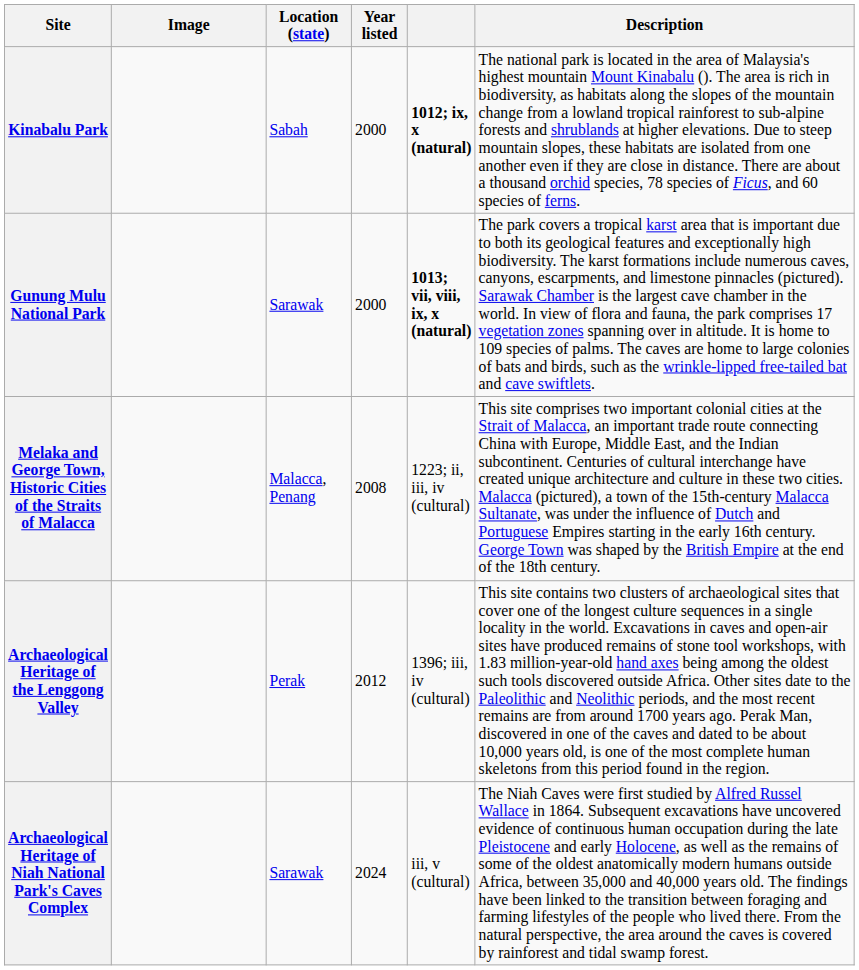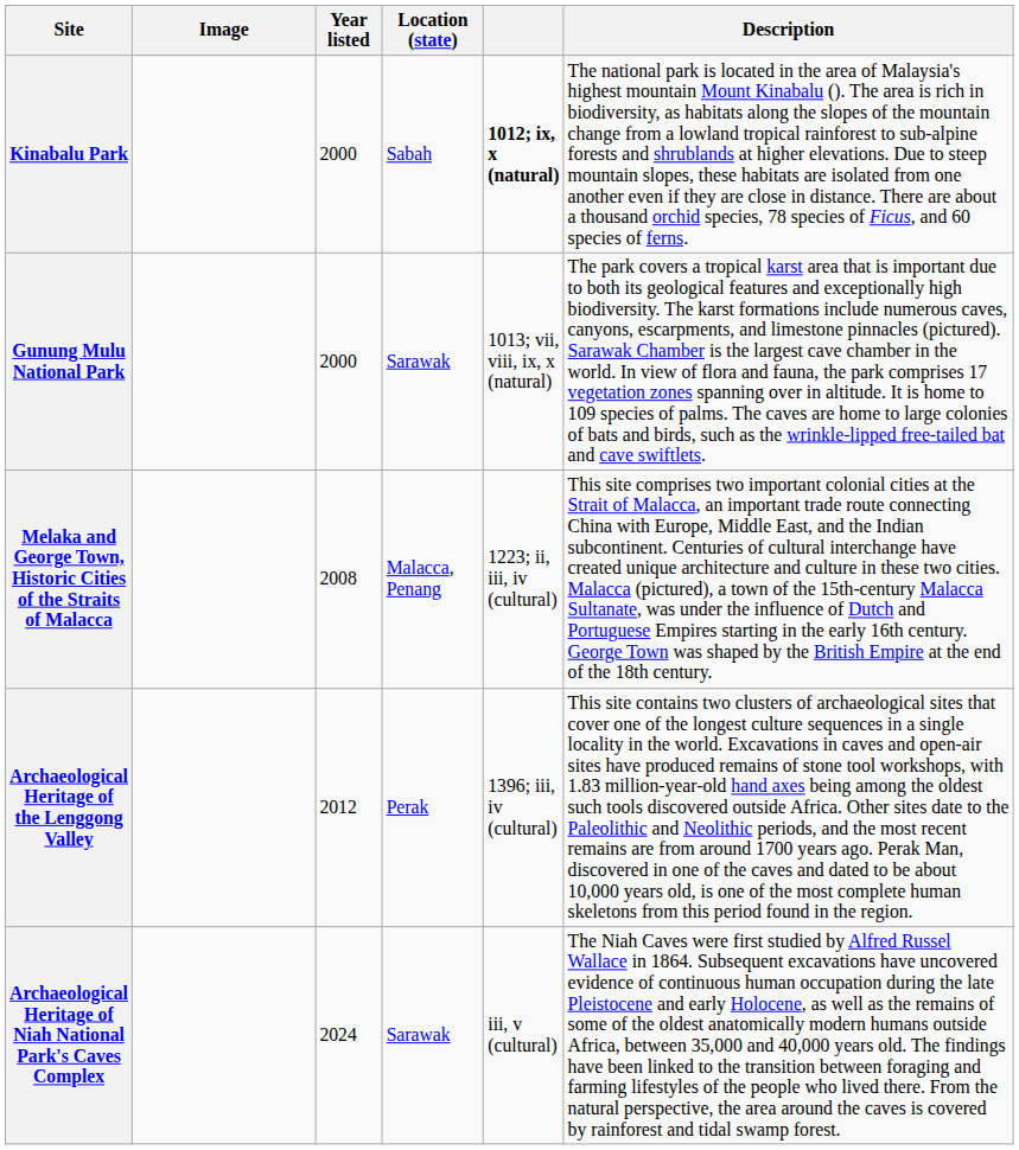columns swapped: Location (state) <-> Year listed
Gunung Mulu National Park | column 5: bold -> normal
